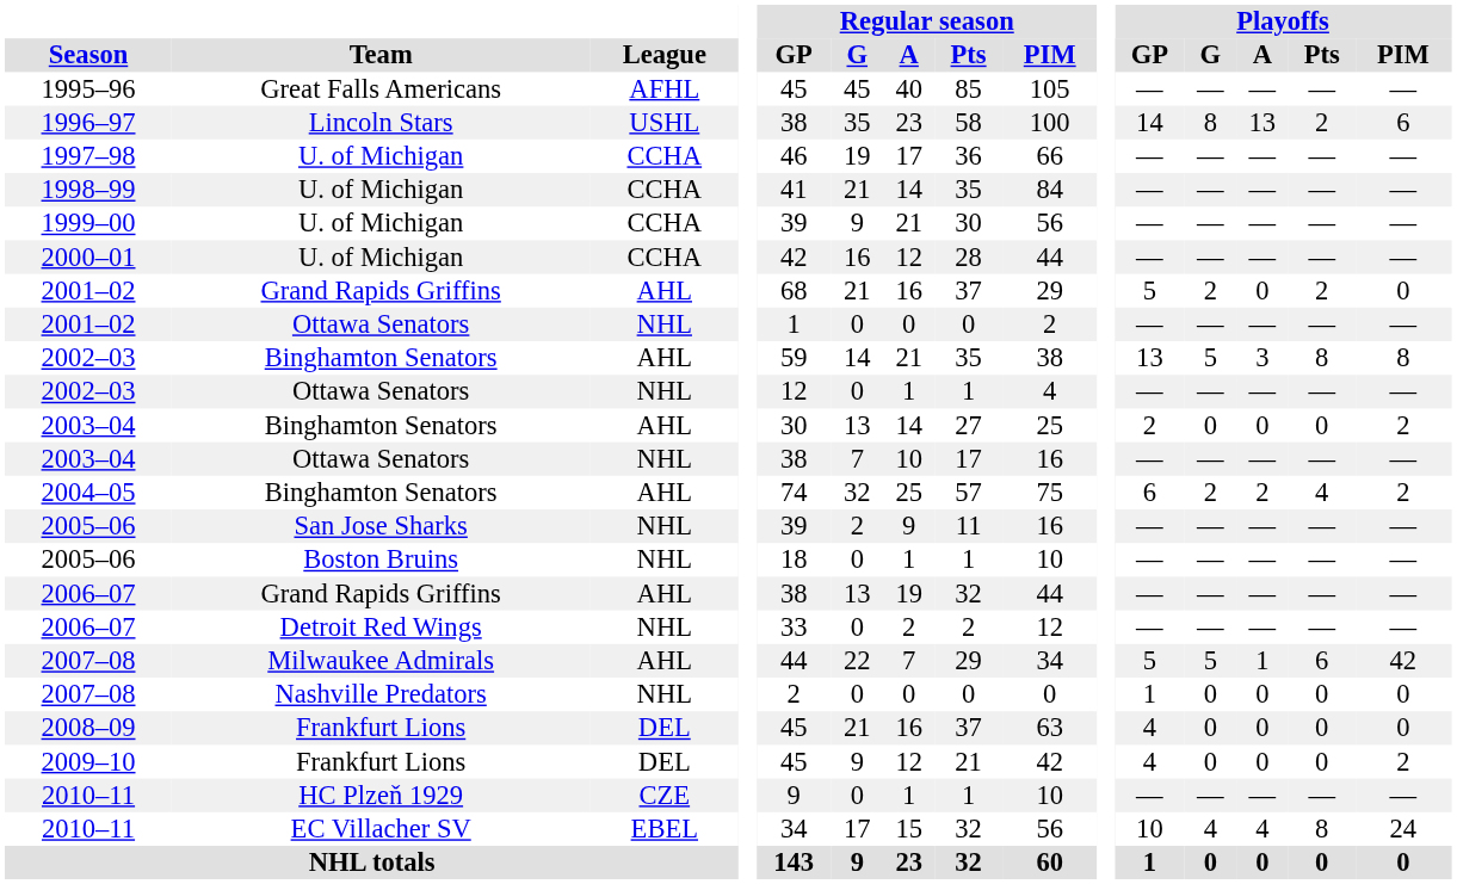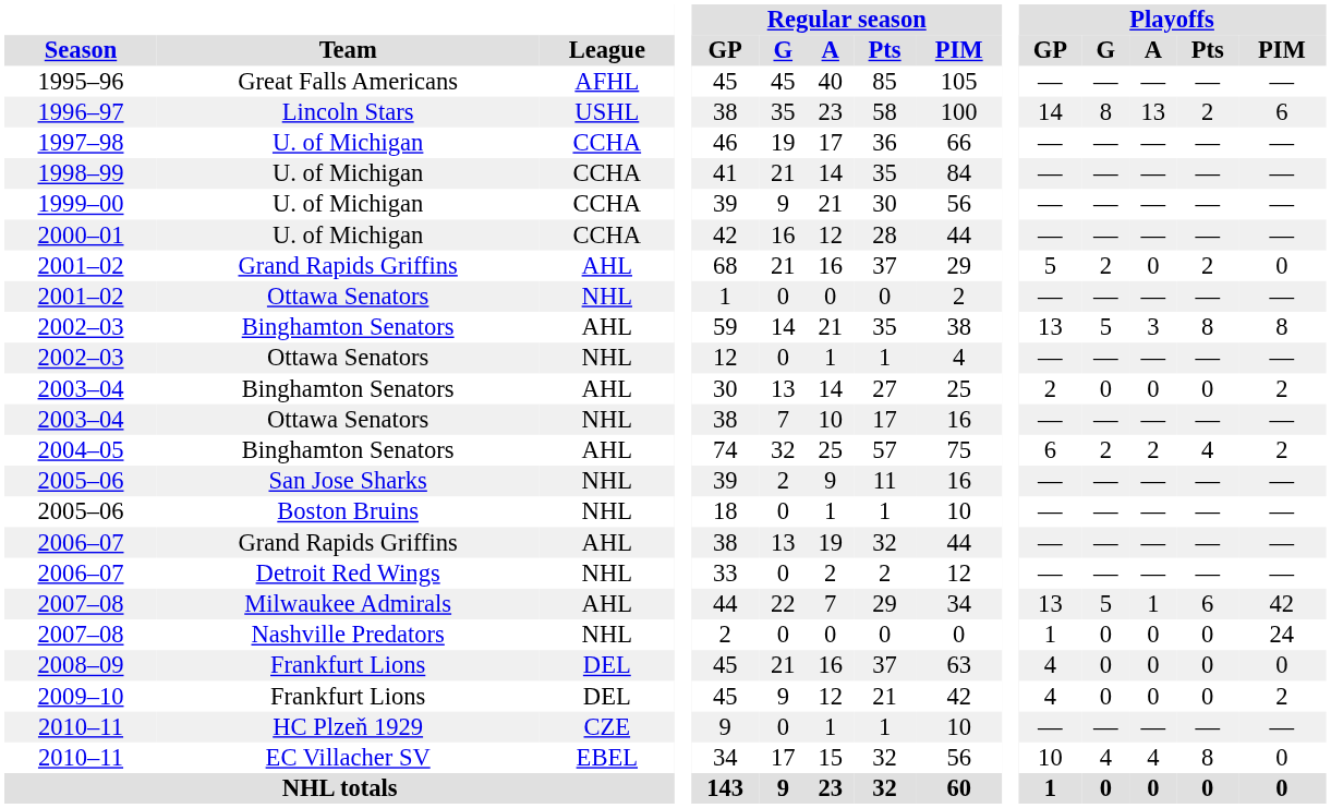2007–08 / Milwaukee Admirals | Playoffs / GP: 5 -> 13
2007–08 / Nashville Predators | Playoffs / PIM: 0 -> 24
2010–11 / EC Villacher SV | Playoffs / PIM: 24 -> 0
